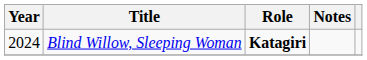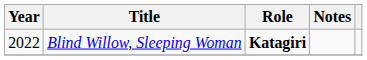Blind Willow, Sleeping Woman | Year: 2024 -> 2022
